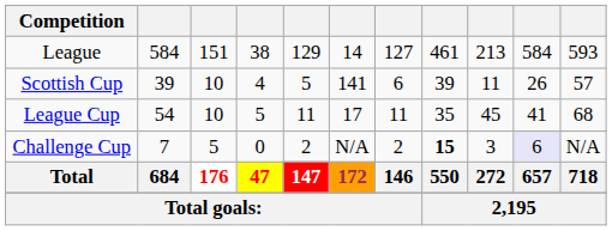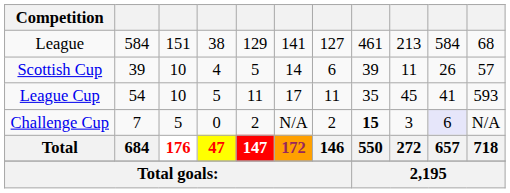League | column 6: 14 -> 141
League | column 11: 593 -> 68
Scottish Cup | column 6: 141 -> 14
League Cup | column 11: 68 -> 593
